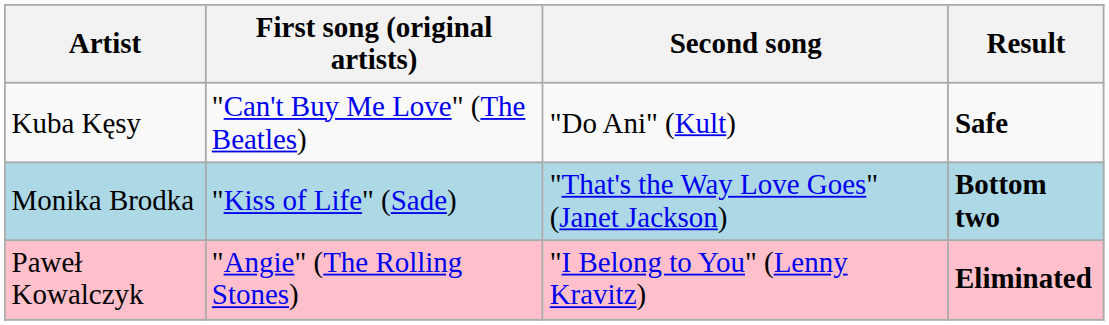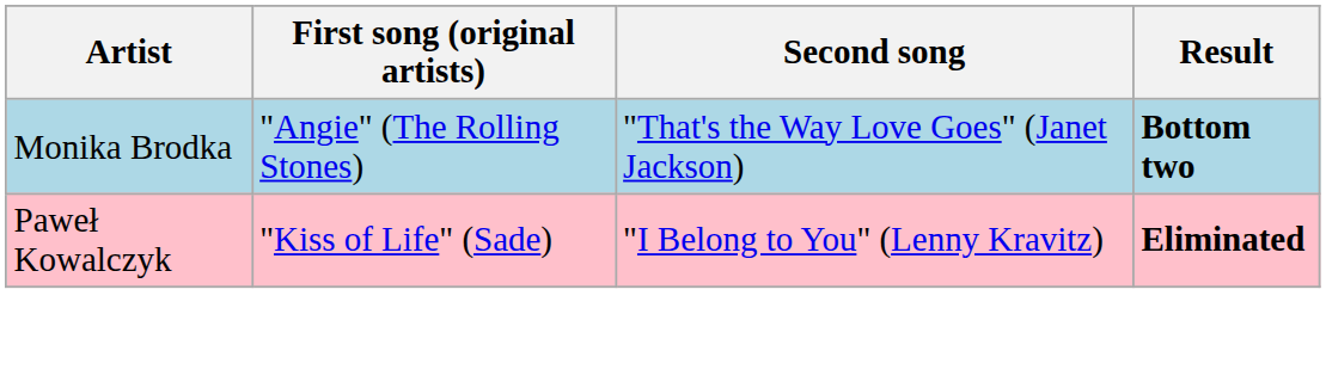- row: Kuba Kęsy | "Can't Buy Me Love" (The Beatles) | "Do Ani" (Kult) | Safe
Monika Brodka | First song (original artists): "Kiss of Life" (Sade) -> "Angie" (The Rolling Stones)
Paweł Kowalczyk | First song (original artists): "Angie" (The Rolling Stones) -> "Kiss of Life" (Sade)
